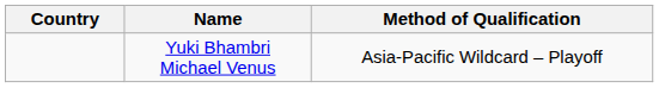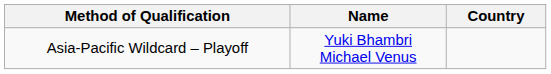columns swapped: Country <-> Method of Qualification
